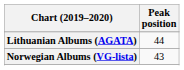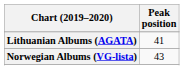Lithuanian Albums (AGATA) | Peak position: 44 -> 41
